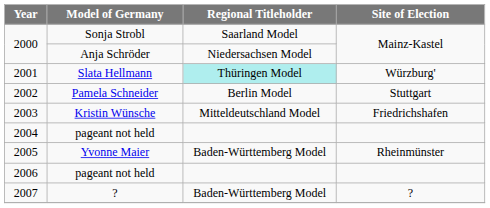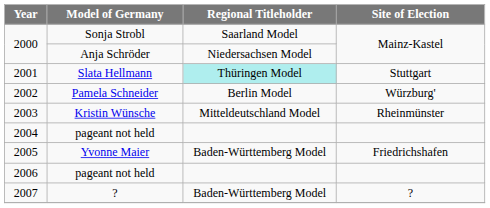2001 | Site of Election: Würzburg' -> Stuttgart
2002 | Site of Election: Stuttgart -> Würzburg'
2003 | Site of Election: Friedrichshafen -> Rheinmünster
2005 | Site of Election: Rheinmünster -> Friedrichshafen
